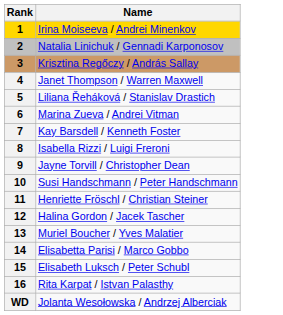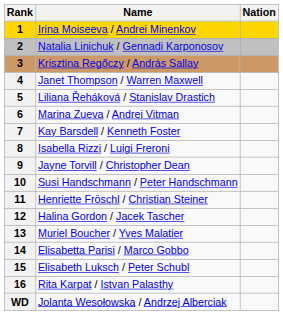+ column: Nation
